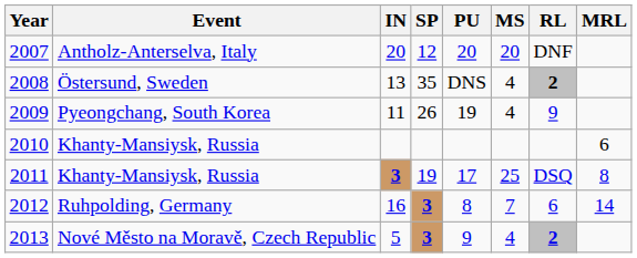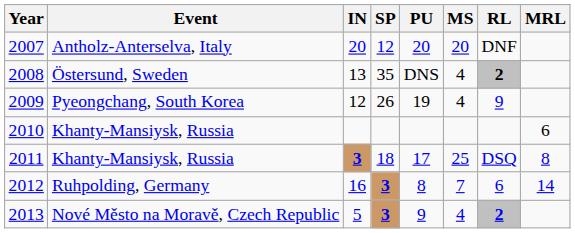2009 | IN: 11 -> 12
2011 | SP: 19 -> 18
